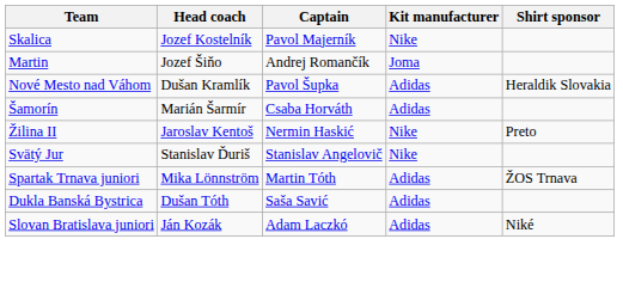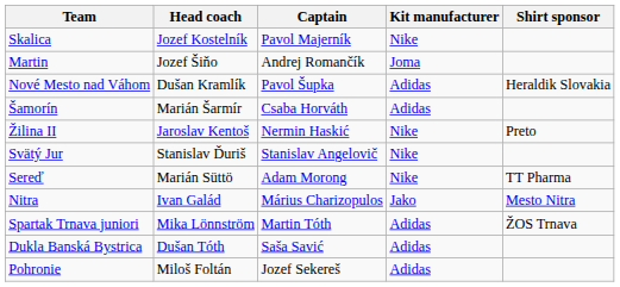+ row: Sereď | Marián Süttö | Adam Morong | Nike | TT Pharma
+ row: Nitra | Ivan Galád | Márius Charizopulos | Jako | Mesto Nitra
- row: Slovan Bratislava juniori | Ján Kozák | Adam Laczkó | Adidas | Niké
+ row: Pohronie | Miloš Foltán | Jozef Sekereš | Adidas
